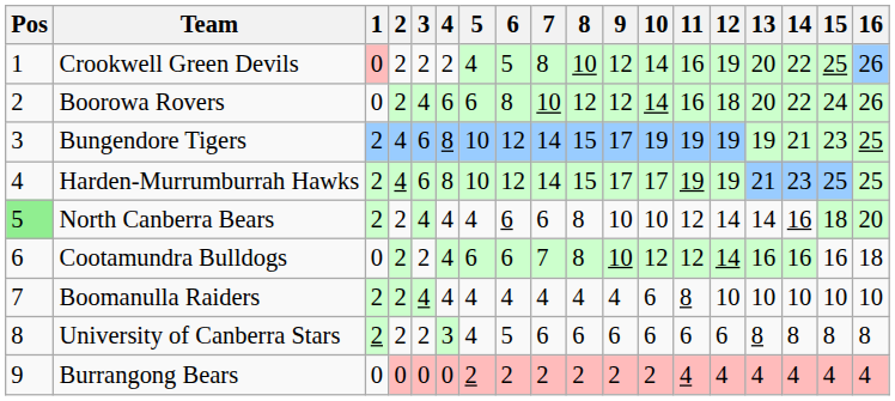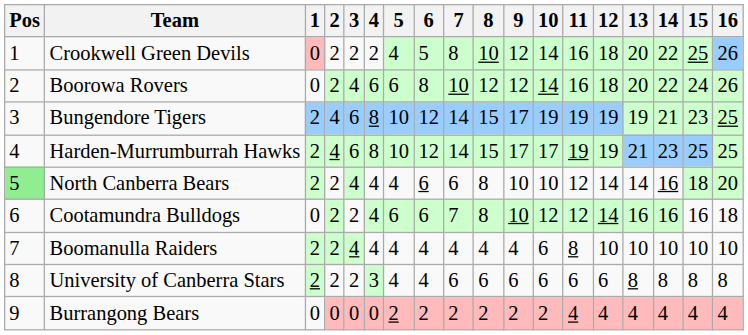Crookwell Green Devils | 12: 19 -> 18
University of Canberra Stars | 6: 5 -> 4
